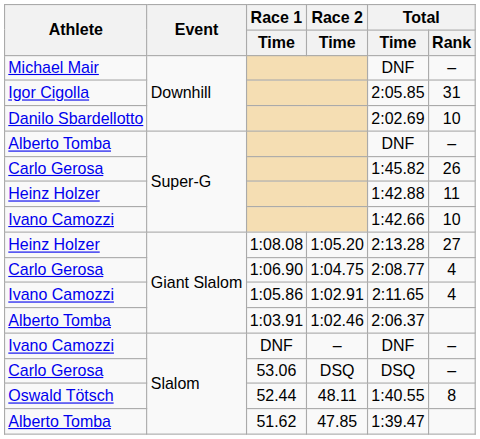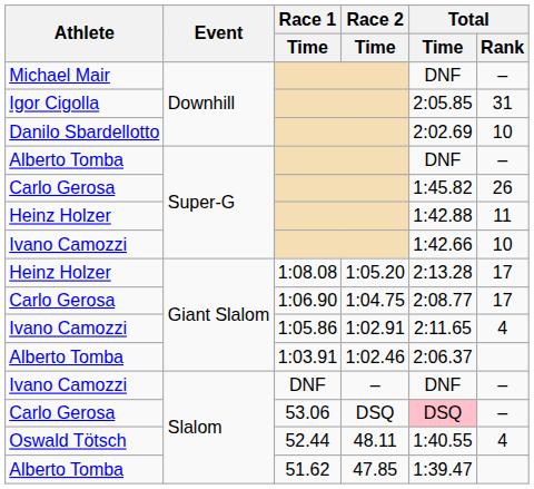1:08.08 | Total / Rank: 27 -> 17
1:06.90 | Total / Rank: 4 -> 17
53.06 | Total / Time: no background -> pink background
52.44 | Total / Rank: 8 -> 4
